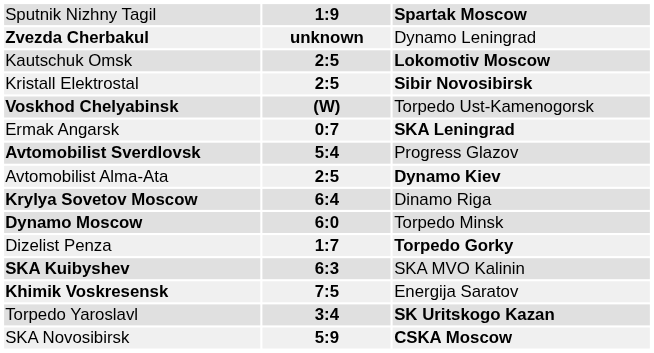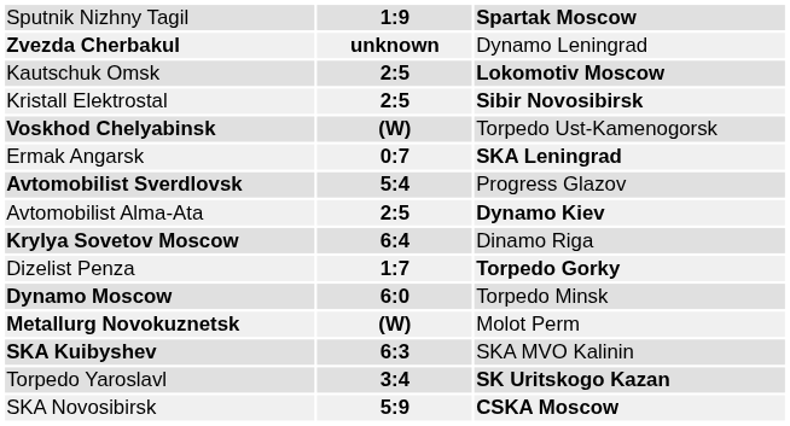rows swapped: Dizelist Penza <-> Dynamo Moscow
+ row: Metallurg Novokuznetsk | (W) | Molot Perm
- row: Khimik Voskresensk | 7:5 | Energija Saratov
